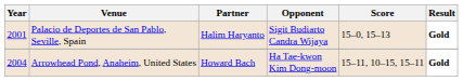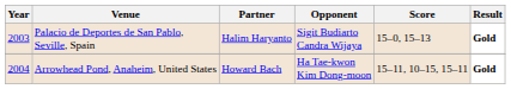Palacio de Deportes de San Pablo, Seville, Spain | Year: 2001 -> 2003
